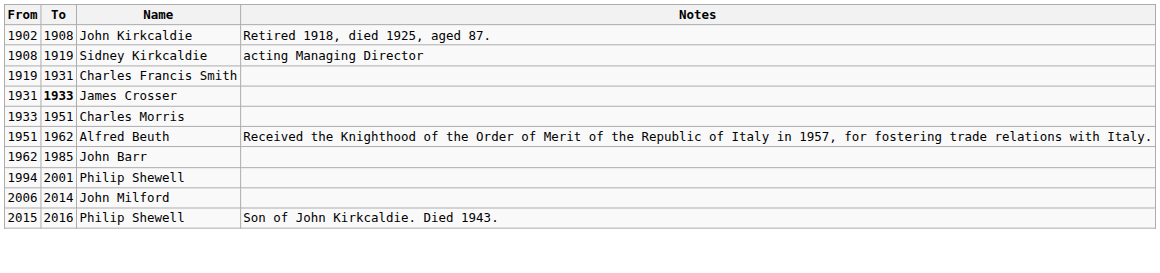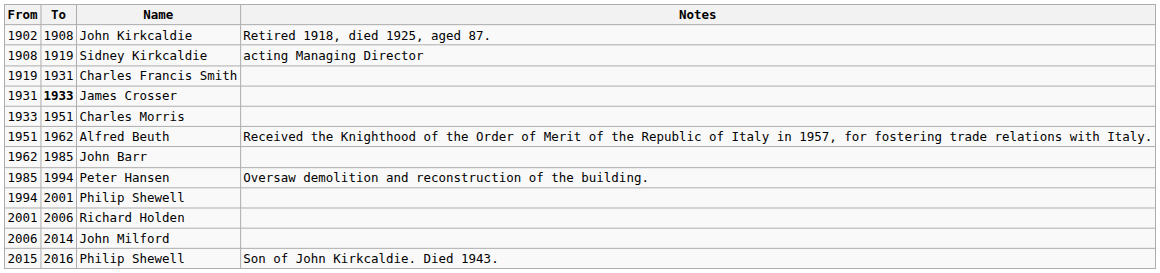+ row: 1985 | 1994 | Peter Hansen | Oversaw demolition and reconstruction of the building.
+ row: 2001 | 2006 | Richard Holden
